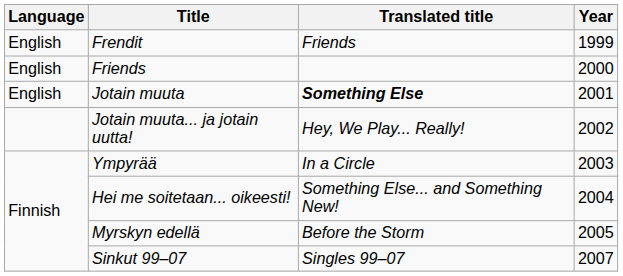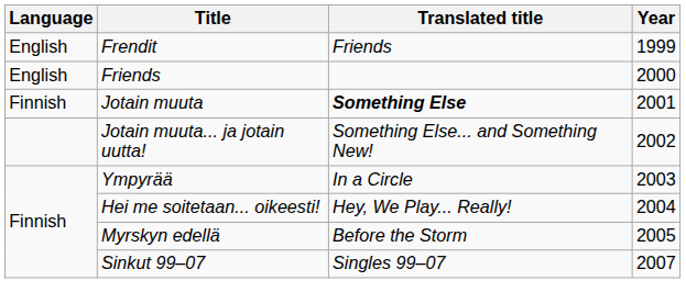Jotain muuta | Language: English -> Finnish
Jotain muuta... ja jotain uutta! | Translated title: Hey, We Play... Really! -> Something Else... and Something New!
Hei me soitetaan... oikeesti! | Translated title: Something Else... and Something New! -> Hey, We Play... Really!
